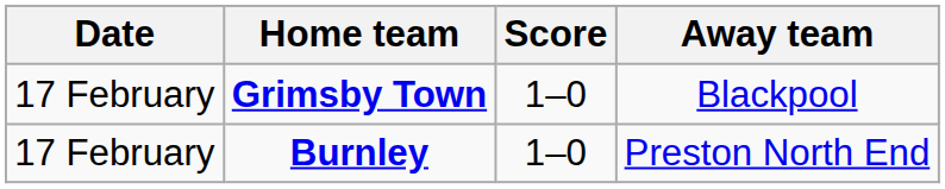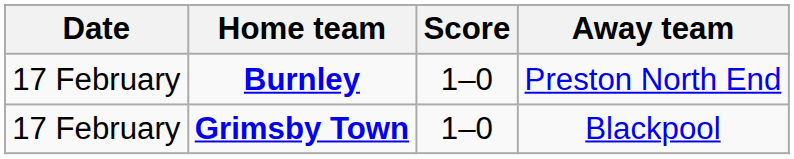rows swapped: Burnley <-> Grimsby Town
